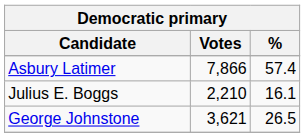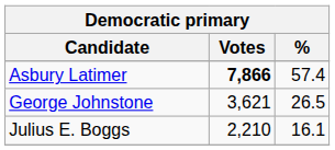Asbury Latimer | Votes: normal -> bold
rows swapped: George Johnstone <-> Julius E. Boggs
